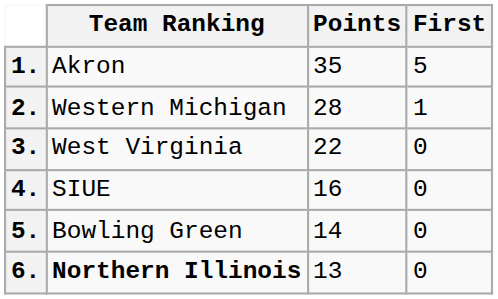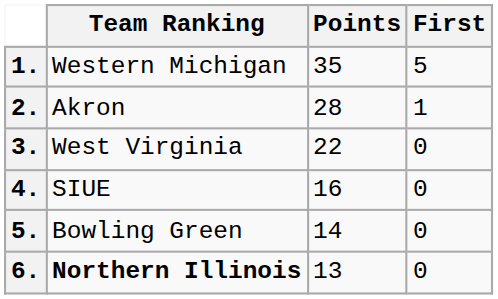1. | Team Ranking: Akron -> Western Michigan
2. | Team Ranking: Western Michigan -> Akron
